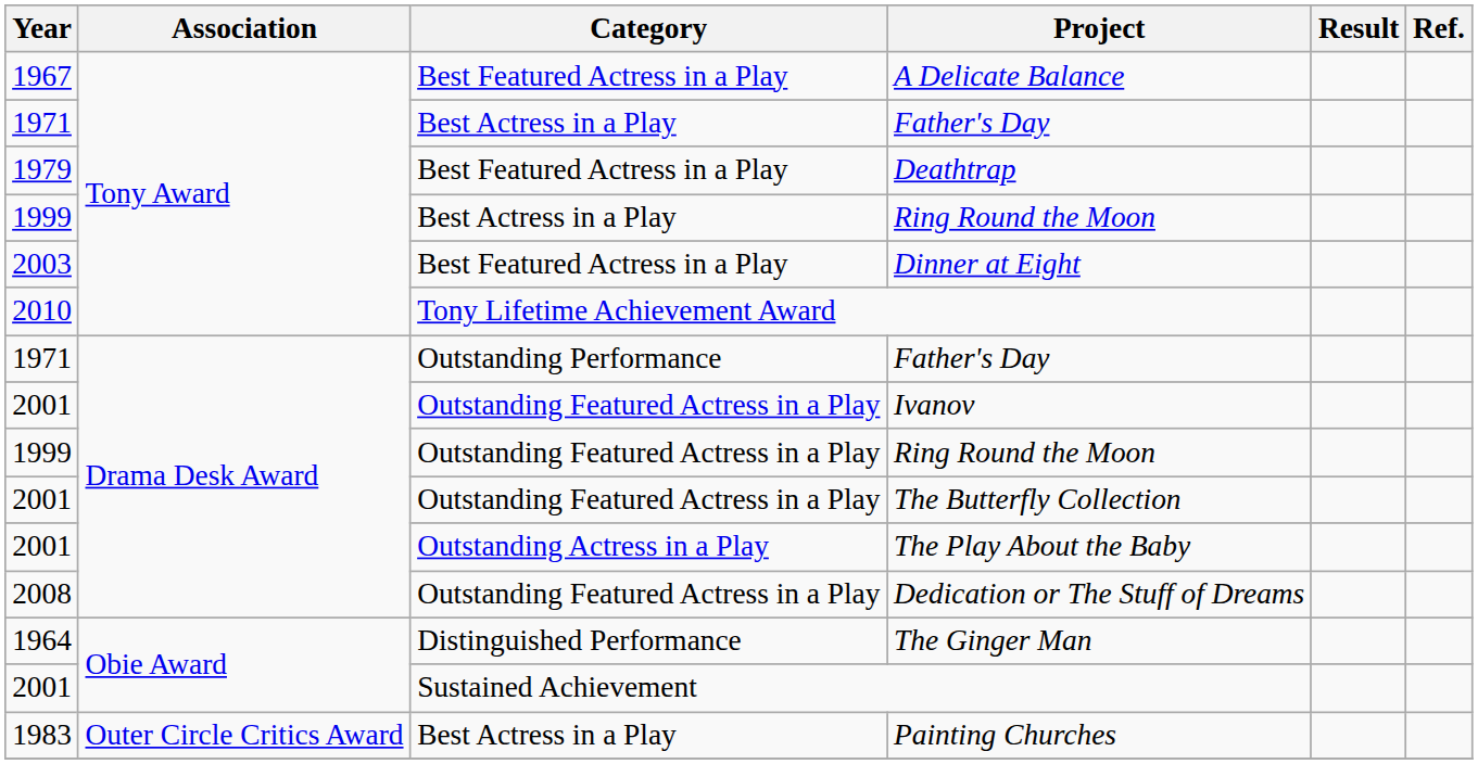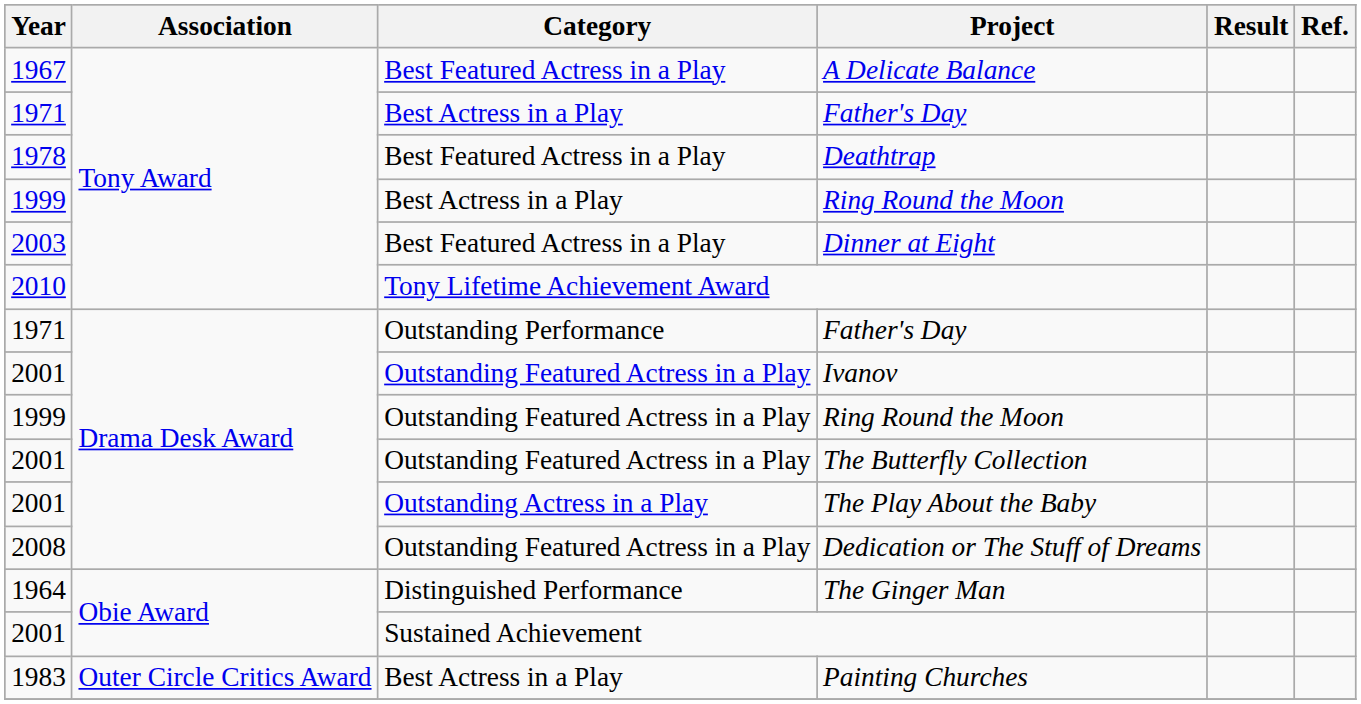Deathtrap | Year: 1979 -> 1978
